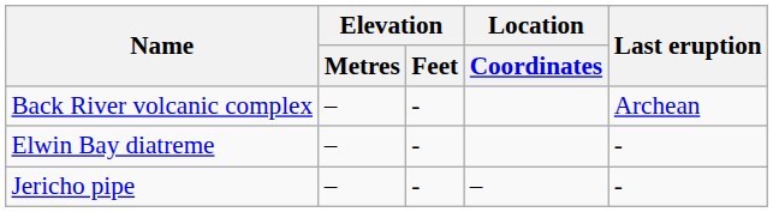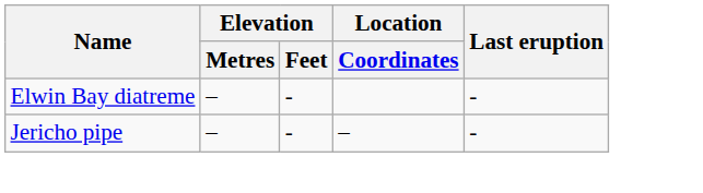- row: Back River volcanic complex | – | - | Archean
